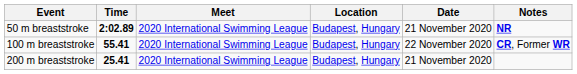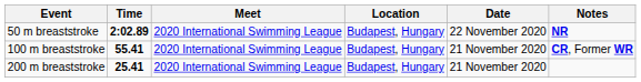50 m breaststroke | Date: 21 November 2020 -> 22 November 2020
100 m breaststroke | Date: 22 November 2020 -> 21 November 2020
